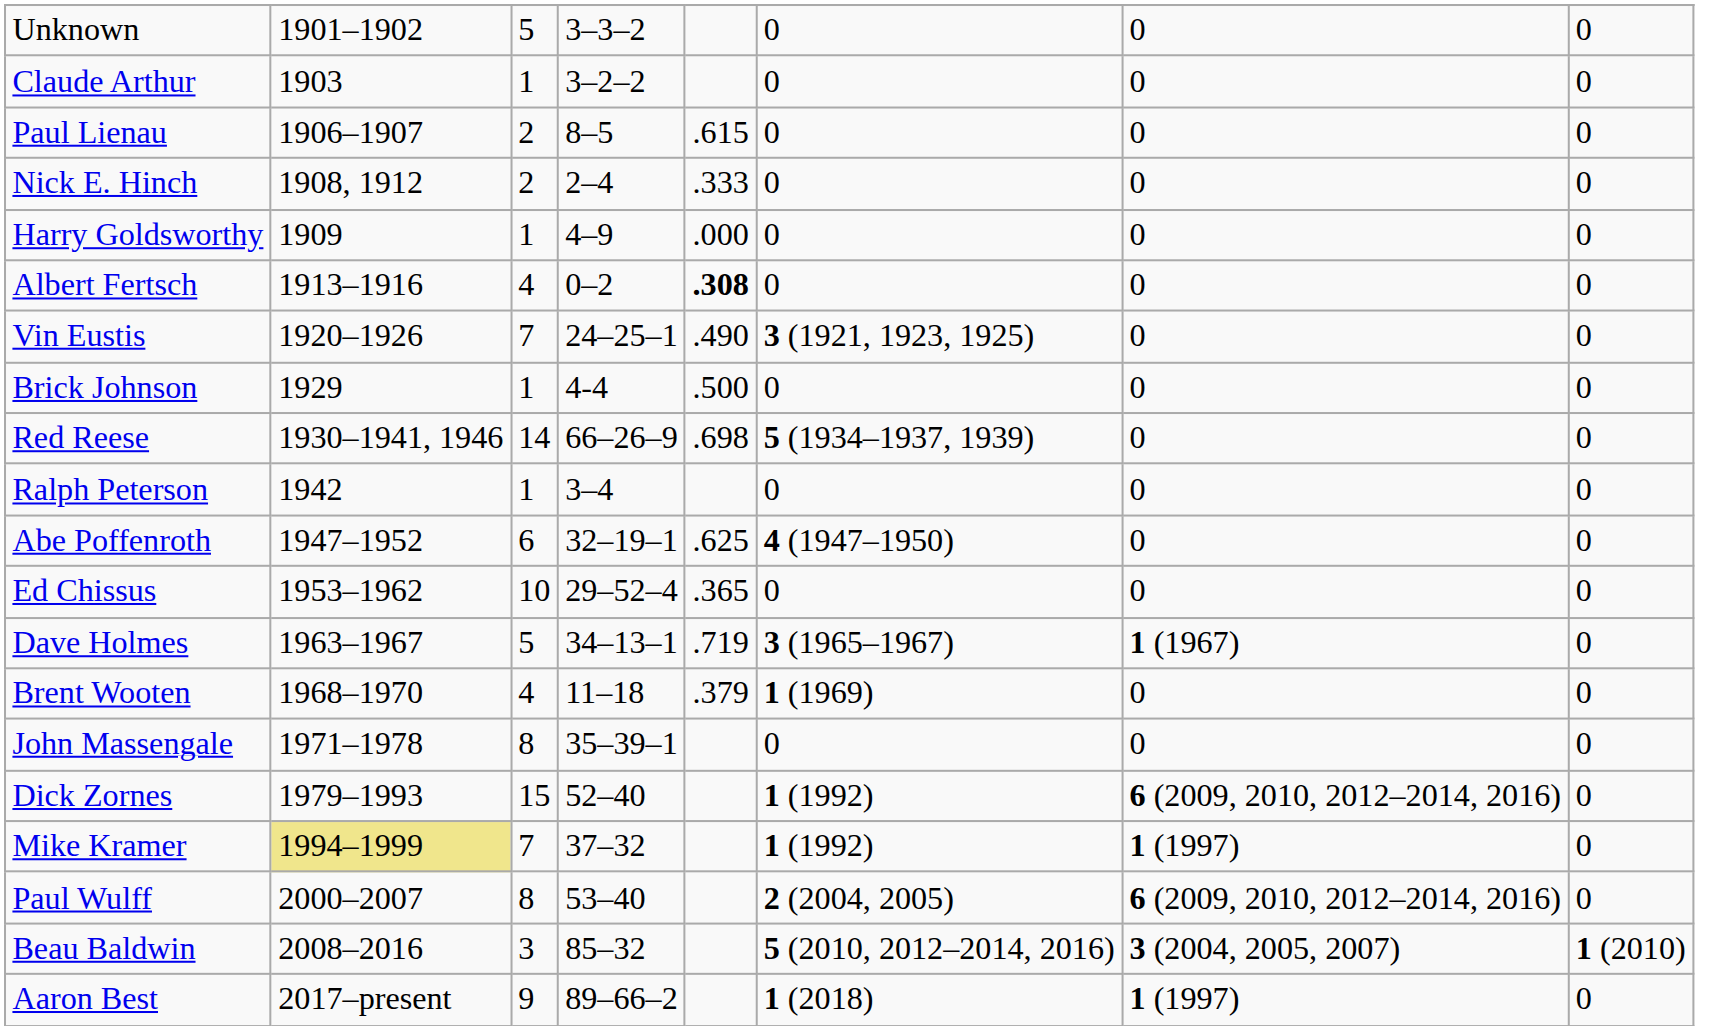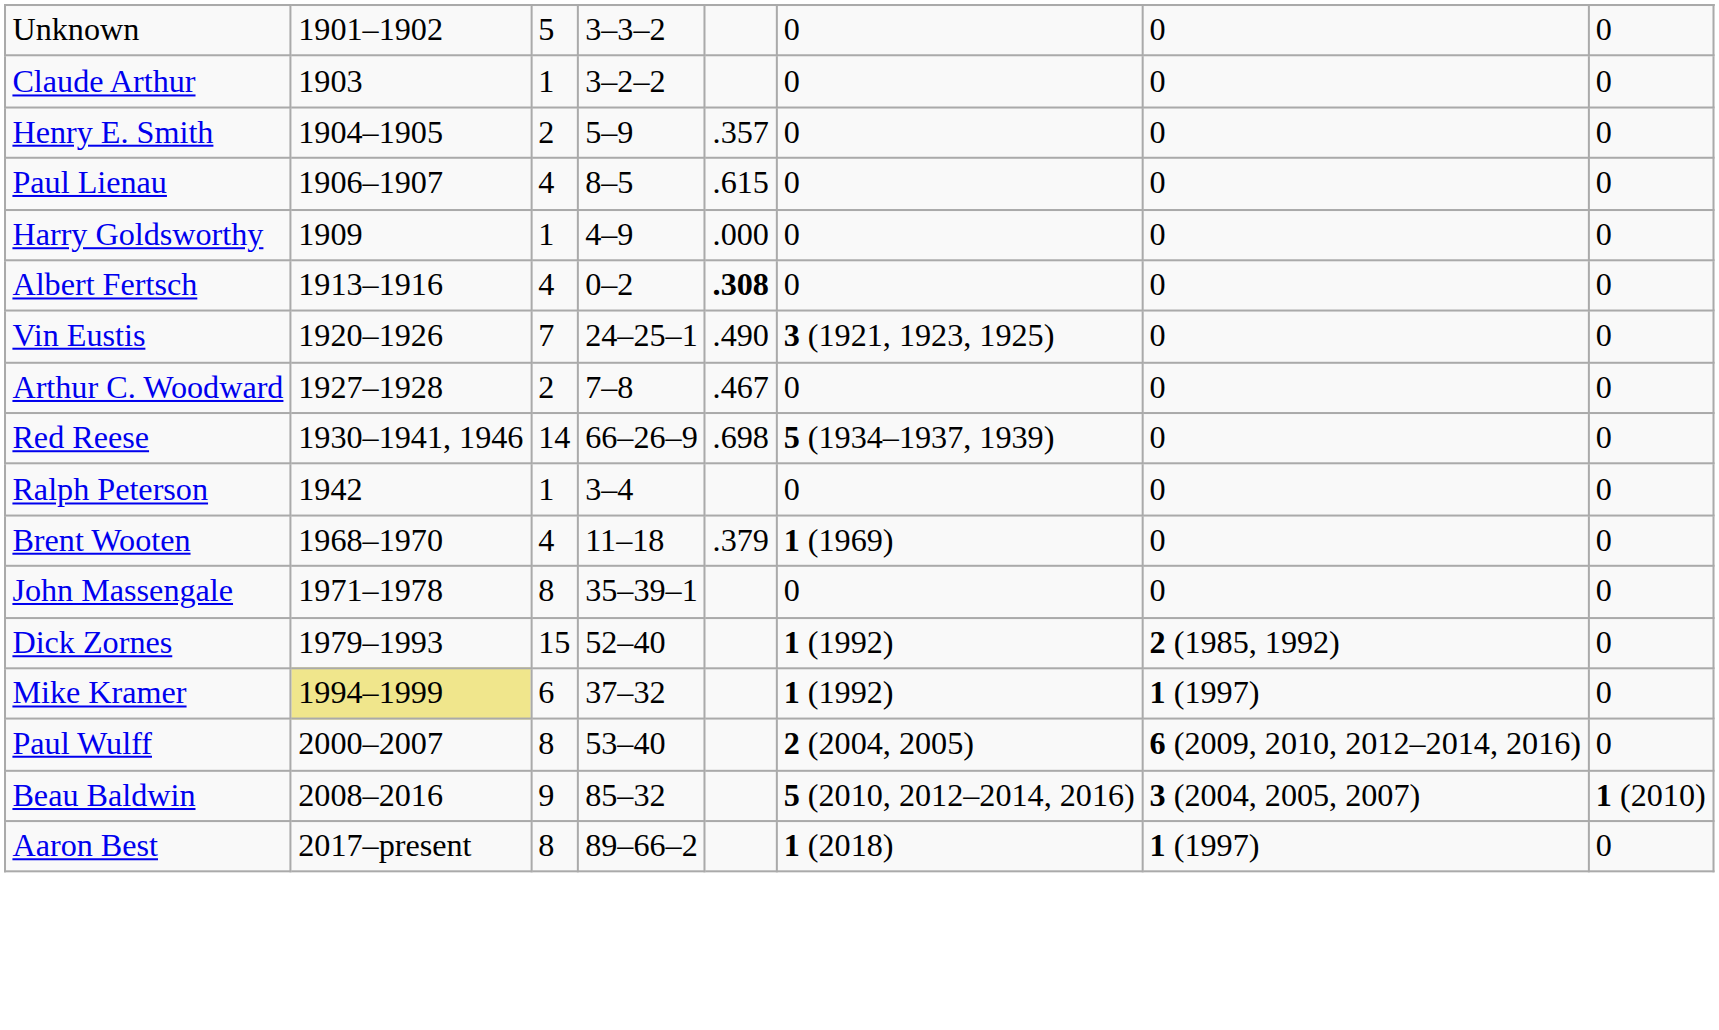+ row: Henry E. Smith | 1904–1905 | 2 | 5–9 | .357 | 0 | 0 | 0
Paul Lienau | column 3: 2 -> 4
- row: Nick E. Hinch | 1908, 1912 | 2 | 2–4 | .333 | 0 | 0 | 0
+ row: Arthur C. Woodward | 1927–1928 | 2 | 7–8 | .467 | 0 | 0 | 0
- row: Brick Johnson | 1929 | 1 | 4-4 | .500 | 0 | 0 | 0
- row: Abe Poffenroth | 1947–1952 | 6 | 32–19–1 | .625 | 4 (1947–1950) | 0 | 0
- row: Ed Chissus | 1953–1962 | 10 | 29–52–4 | .365 | 0 | 0 | 0
- row: Dave Holmes | 1963–1967 | 5 | 34–13–1 | .719 | 3 (1965–1967) | 1 (1967) | 0
Dick Zornes | column 7: 6 (2009, 2010, 2012–2014, 2016) -> 2 (1985, 1992)
Mike Kramer | column 3: 7 -> 6
Beau Baldwin | column 3: 3 -> 9
Aaron Best | column 3: 9 -> 8
